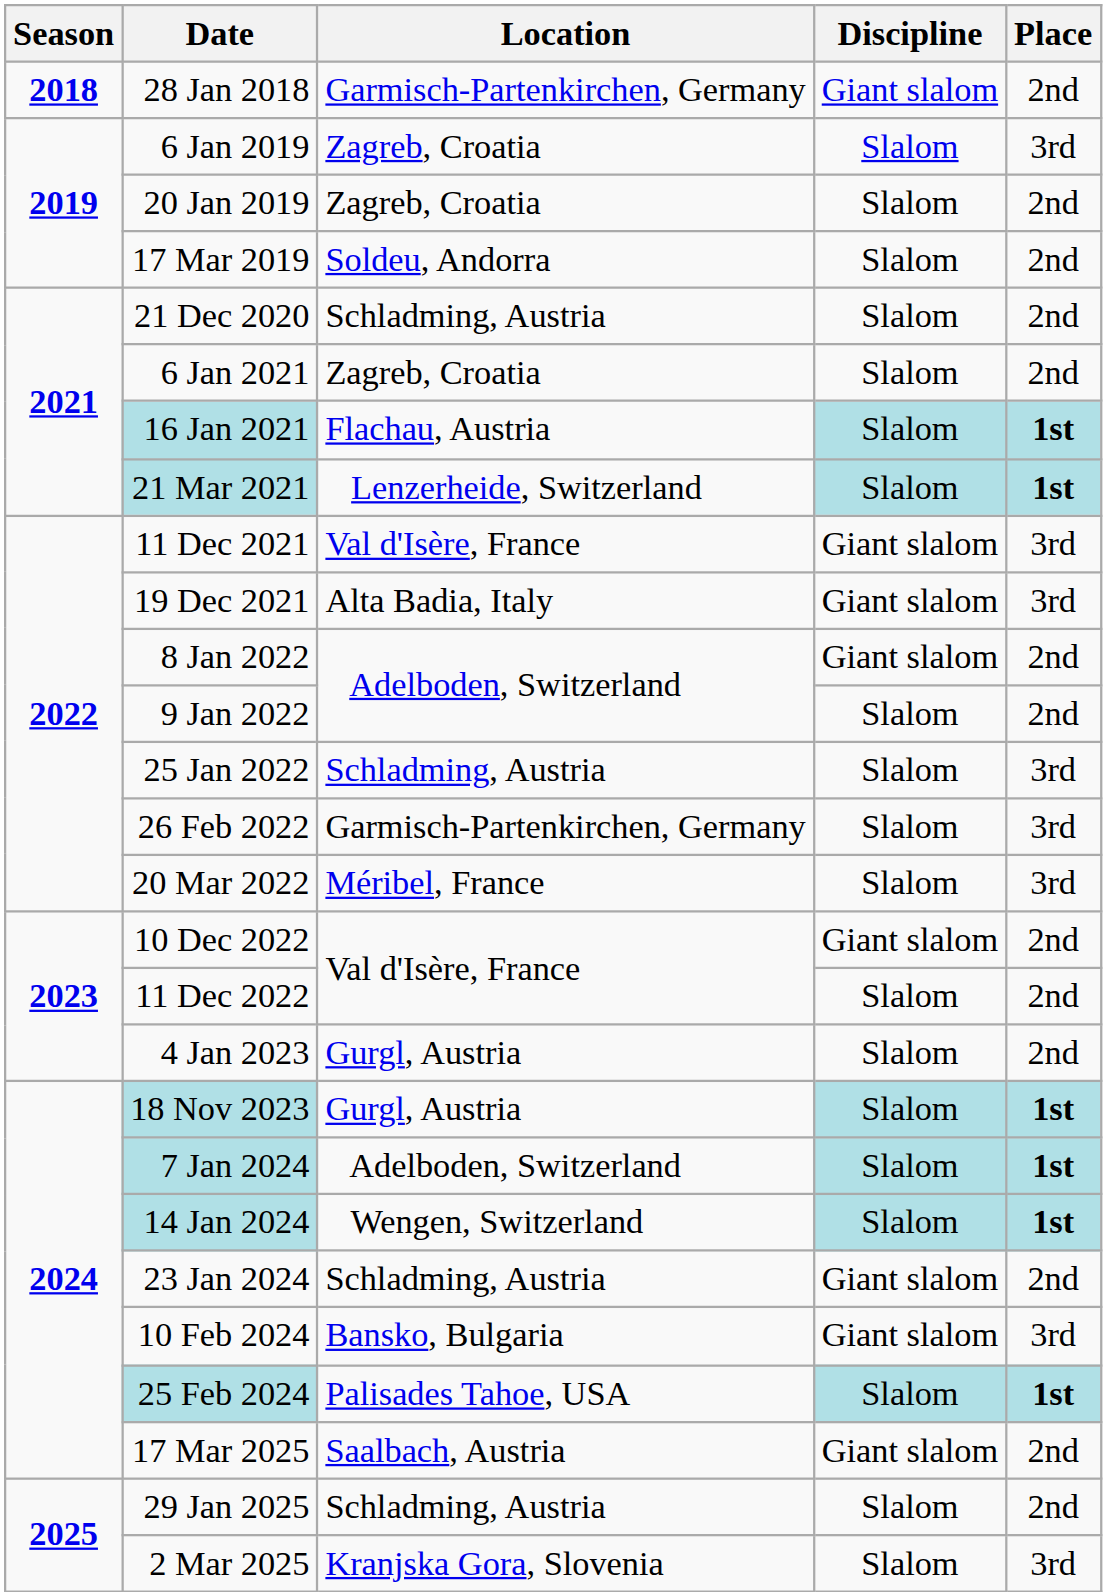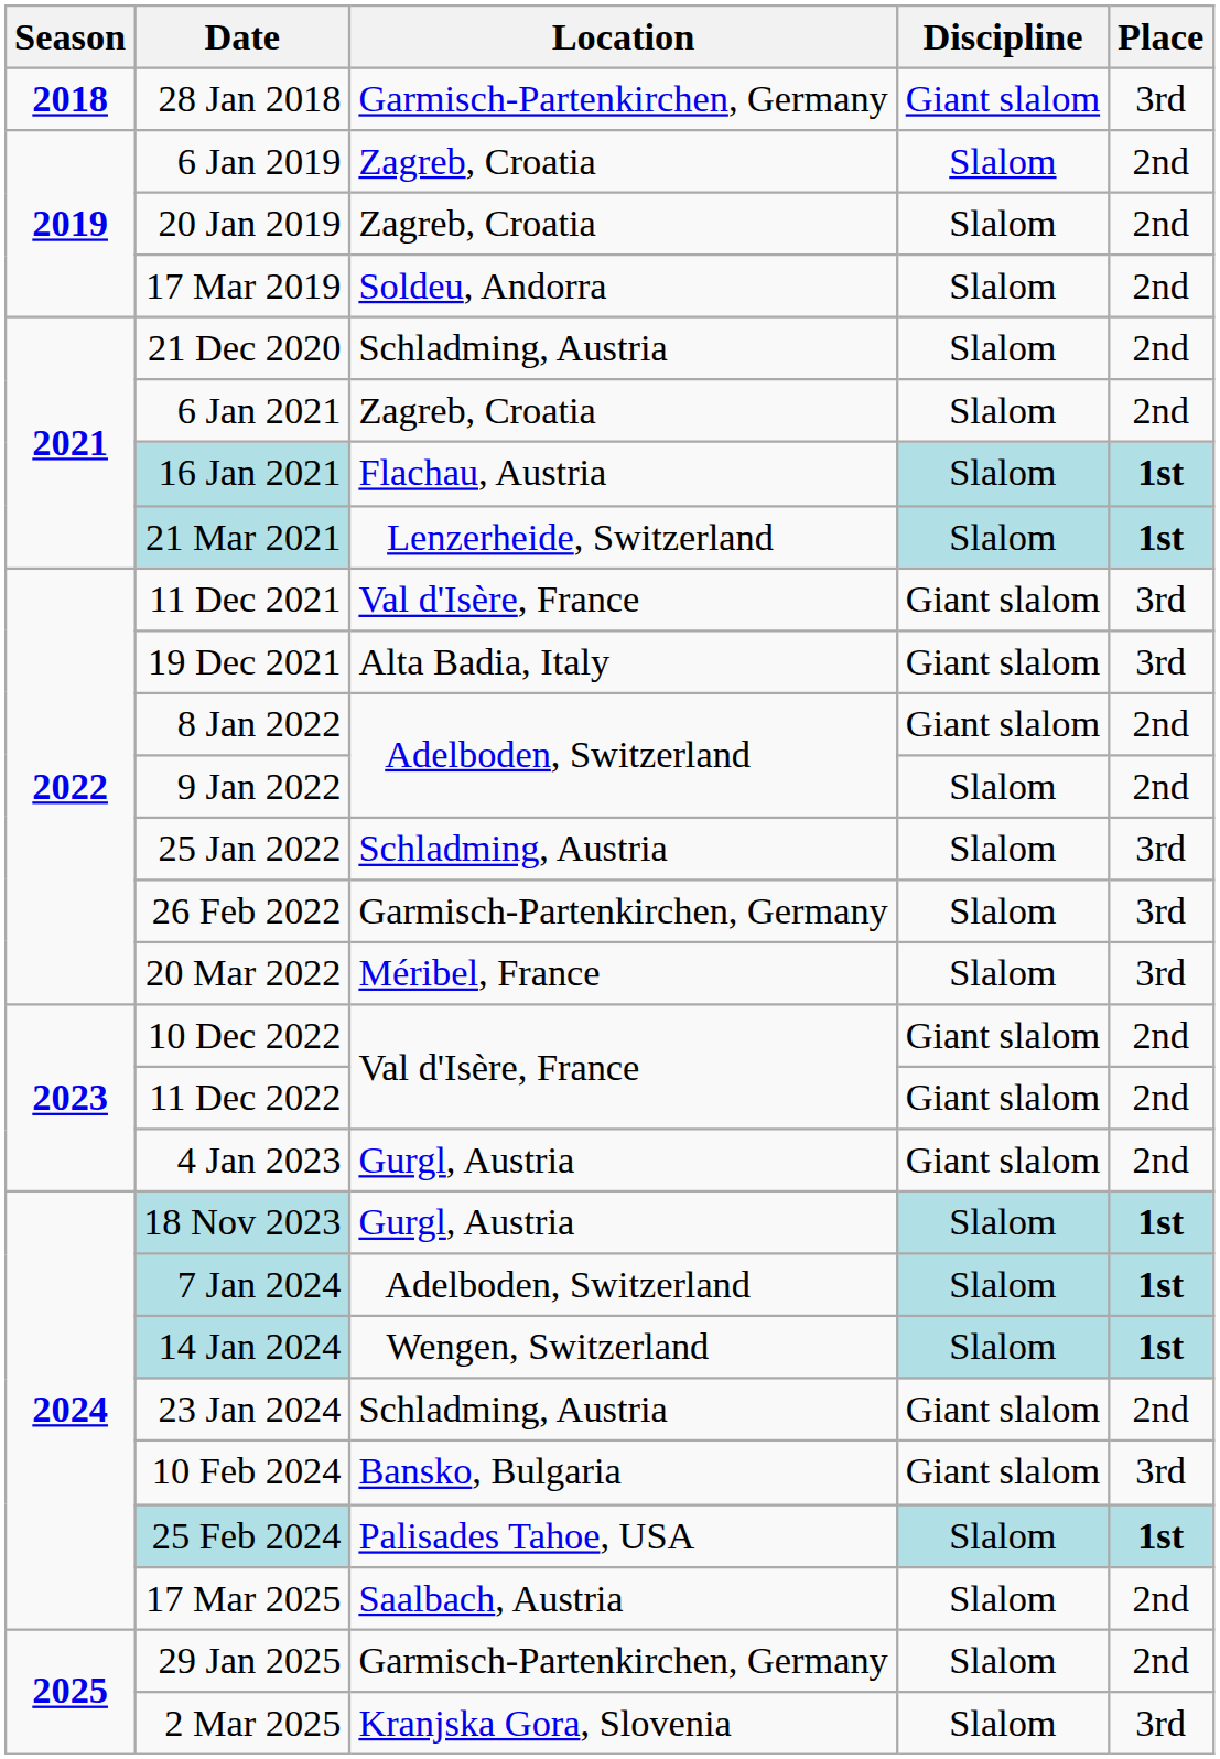28 Jan 2018 | Place: 2nd -> 3rd
6 Jan 2019 | Place: 3rd -> 2nd
11 Dec 2022 | Discipline: Slalom -> Giant slalom
4 Jan 2023 | Discipline: Slalom -> Giant slalom
17 Mar 2025 | Discipline: Giant slalom -> Slalom
29 Jan 2025 | Location: Schladming, Austria -> Garmisch-Partenkirchen, Germany
